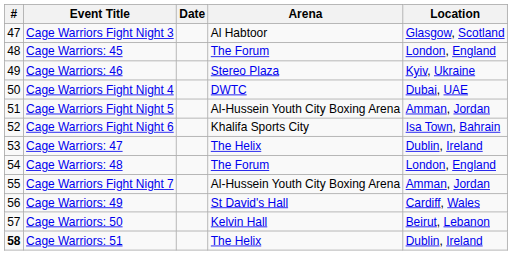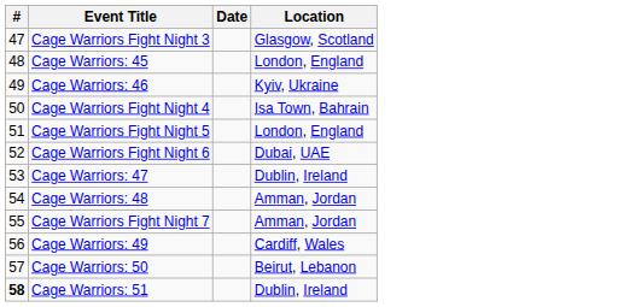- column: Arena | Al Habtoor | The Forum | Stereo Plaza | DWTC | Al-Hussein Youth City Boxing Arena | Khalifa Sports City | The Helix | The Forum | Al-Hussein Youth City Boxing Arena | St David's Hall | Kelvin Hall | The Helix
Cage Warriors Fight Night 4 | Location: Dubai, UAE -> Isa Town, Bahrain
Cage Warriors Fight Night 5 | Location: Amman, Jordan -> London, England
Cage Warriors Fight Night 6 | Location: Isa Town, Bahrain -> Dubai, UAE
Cage Warriors: 48 | Location: London, England -> Amman, Jordan
